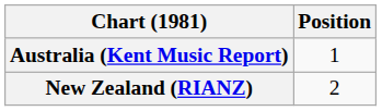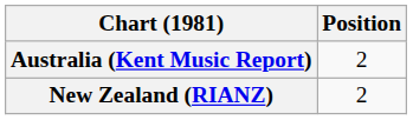Australia (Kent Music Report) | Position: 1 -> 2
